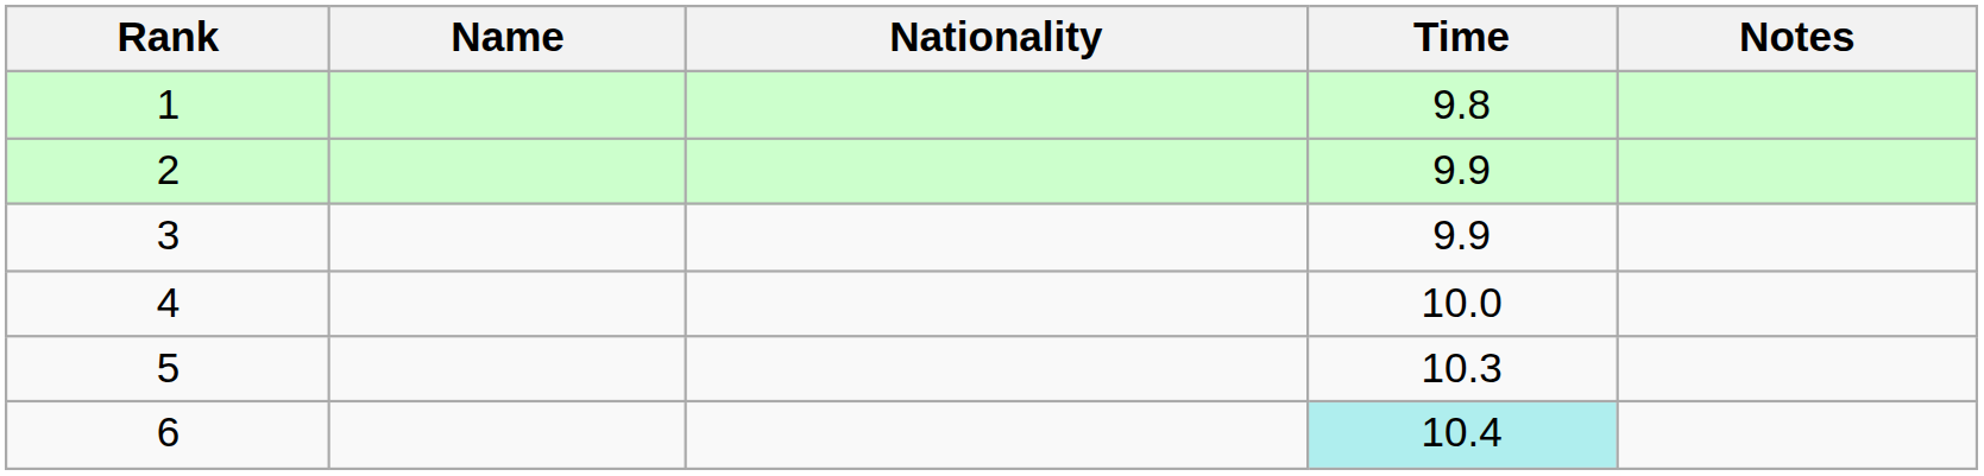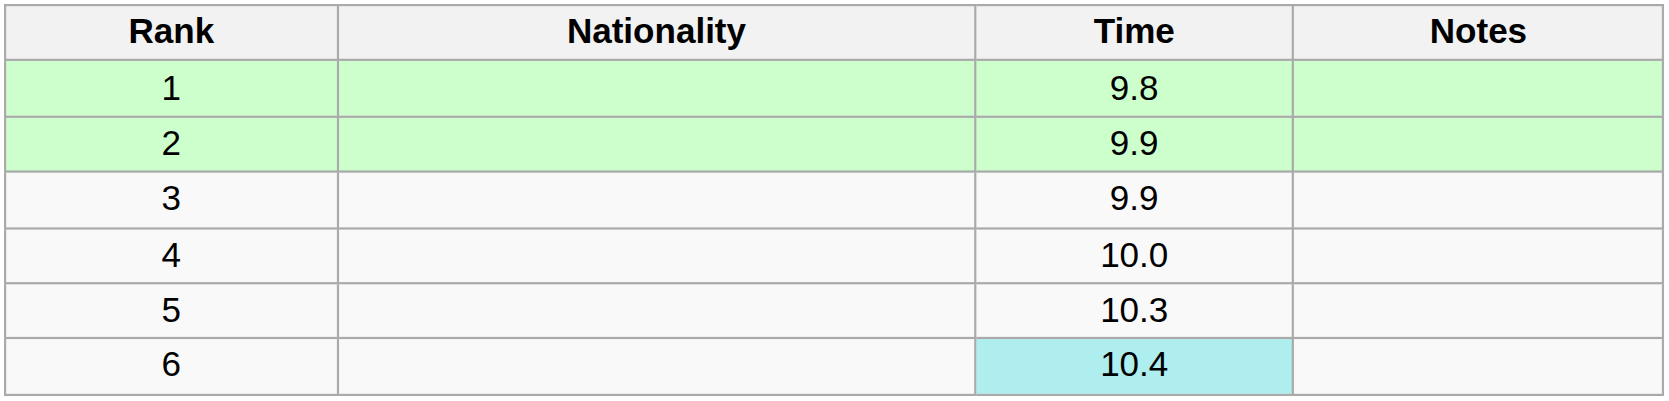- column: Name
